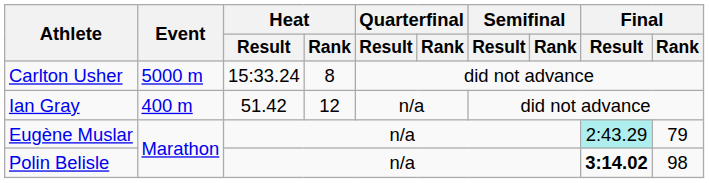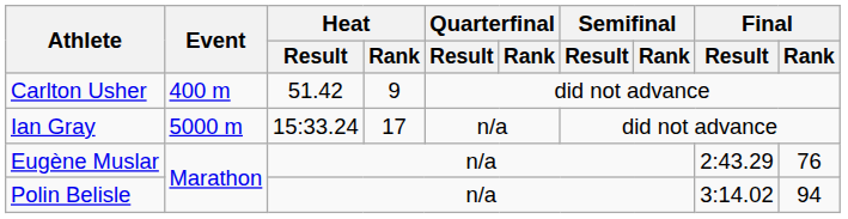Carlton Usher | Event: 5000 m -> 400 m
Carlton Usher | Heat / Result: 15:33.24 -> 51.42
Carlton Usher | Heat / Rank: 8 -> 9
Ian Gray | Event: 400 m -> 5000 m
Ian Gray | Heat / Result: 51.42 -> 15:33.24
Ian Gray | Heat / Rank: 12 -> 17
Eugène Muslar | Final / Result: paleturquoise background -> no background
Eugène Muslar | Final / Rank: 79 -> 76
Polin Belisle | Final / Result: bold -> normal
Polin Belisle | Final / Rank: 98 -> 94
